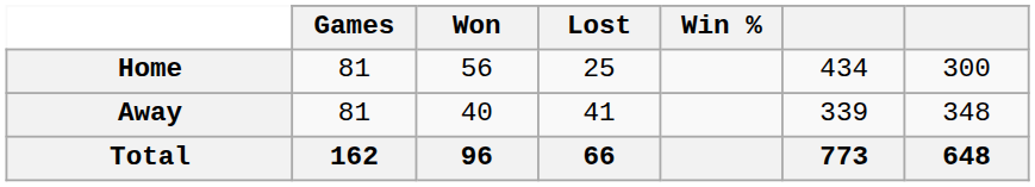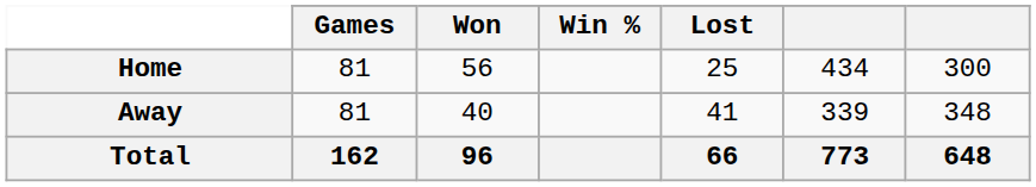columns swapped: Lost <-> Win %
